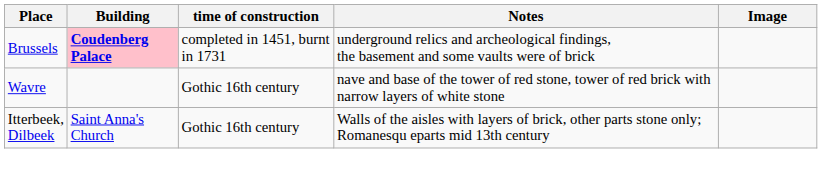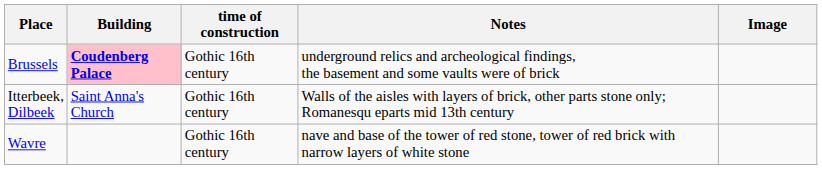Brussels | time of construction: completed in 1451, burnt in 1731 -> Gothic 16th century
rows swapped: Itterbeek, Dilbeek <-> Wavre
